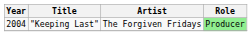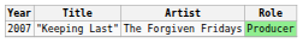"Keeping Last" | Year: 2004 -> 2007
